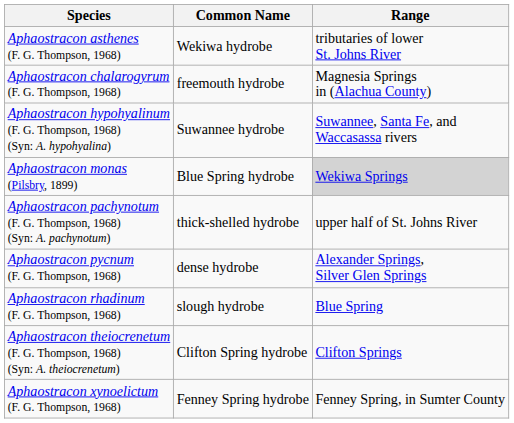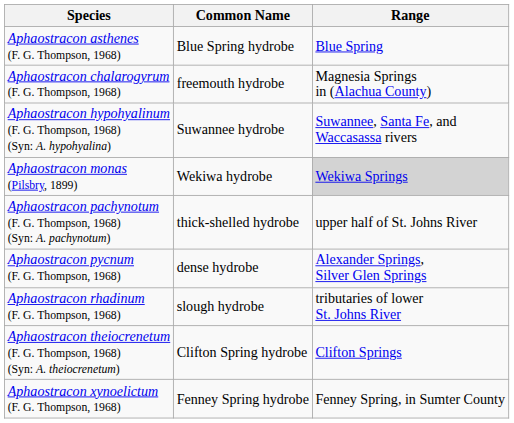Aphaostracon asthenes (F. G. Thompson, 1968) | Common Name: Wekiwa hydrobe -> Blue Spring hydrobe
Aphaostracon asthenes (F. G. Thompson, 1968) | Range: tributaries of lower St. Johns River -> Blue Spring
Aphaostracon monas (Pilsbry, 1899) | Common Name: Blue Spring hydrobe -> Wekiwa hydrobe
Aphaostracon rhadinum (F. G. Thompson, 1968) | Range: Blue Spring -> tributaries of lower St. Johns River
